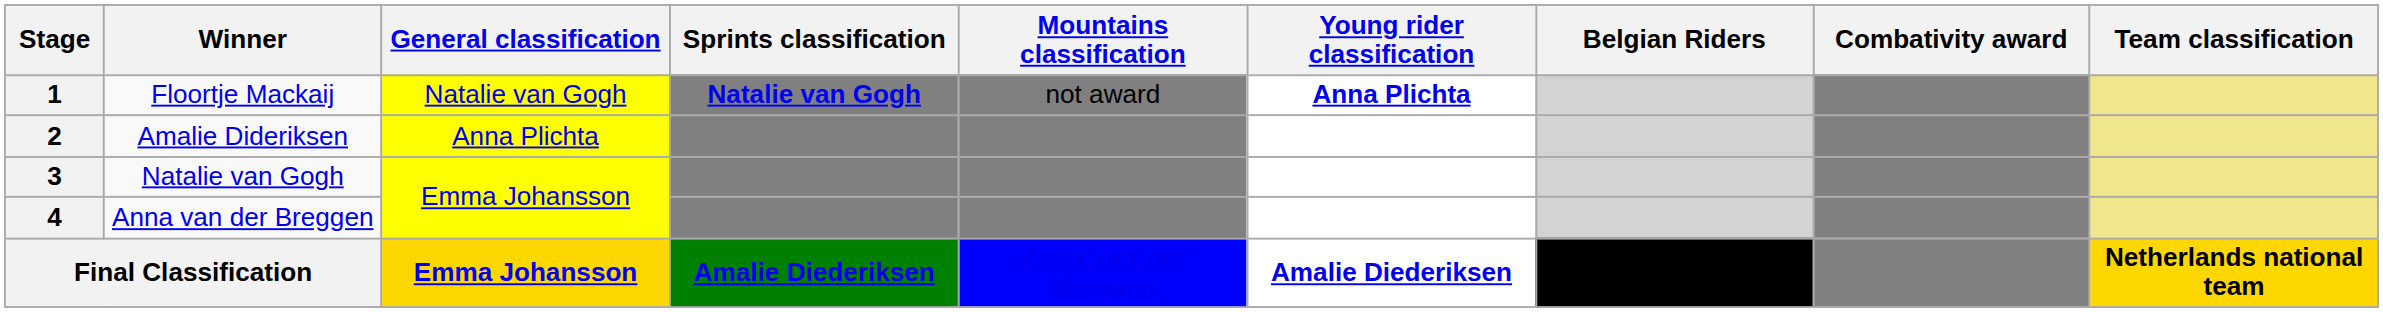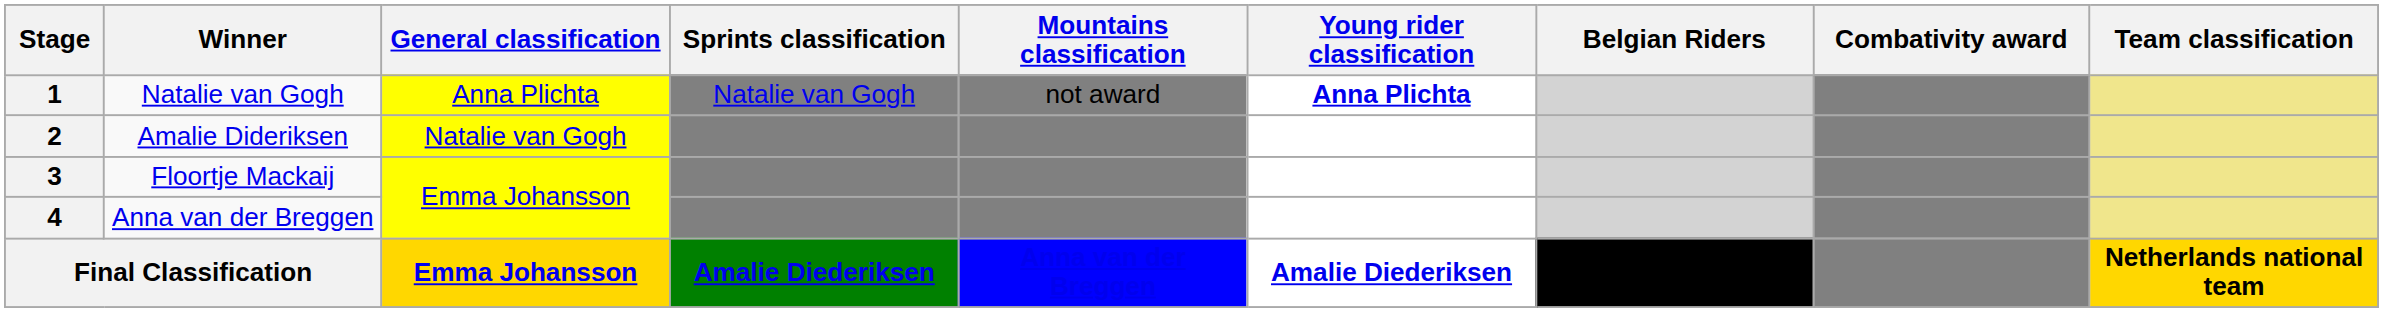1 | Winner: Floortje Mackaij -> Natalie van Gogh
1 | General classification: Natalie van Gogh -> Anna Plichta
1 | Sprints classification: bold -> normal
2 | General classification: Anna Plichta -> Natalie van Gogh
3 | Winner: Natalie van Gogh -> Floortje Mackaij
